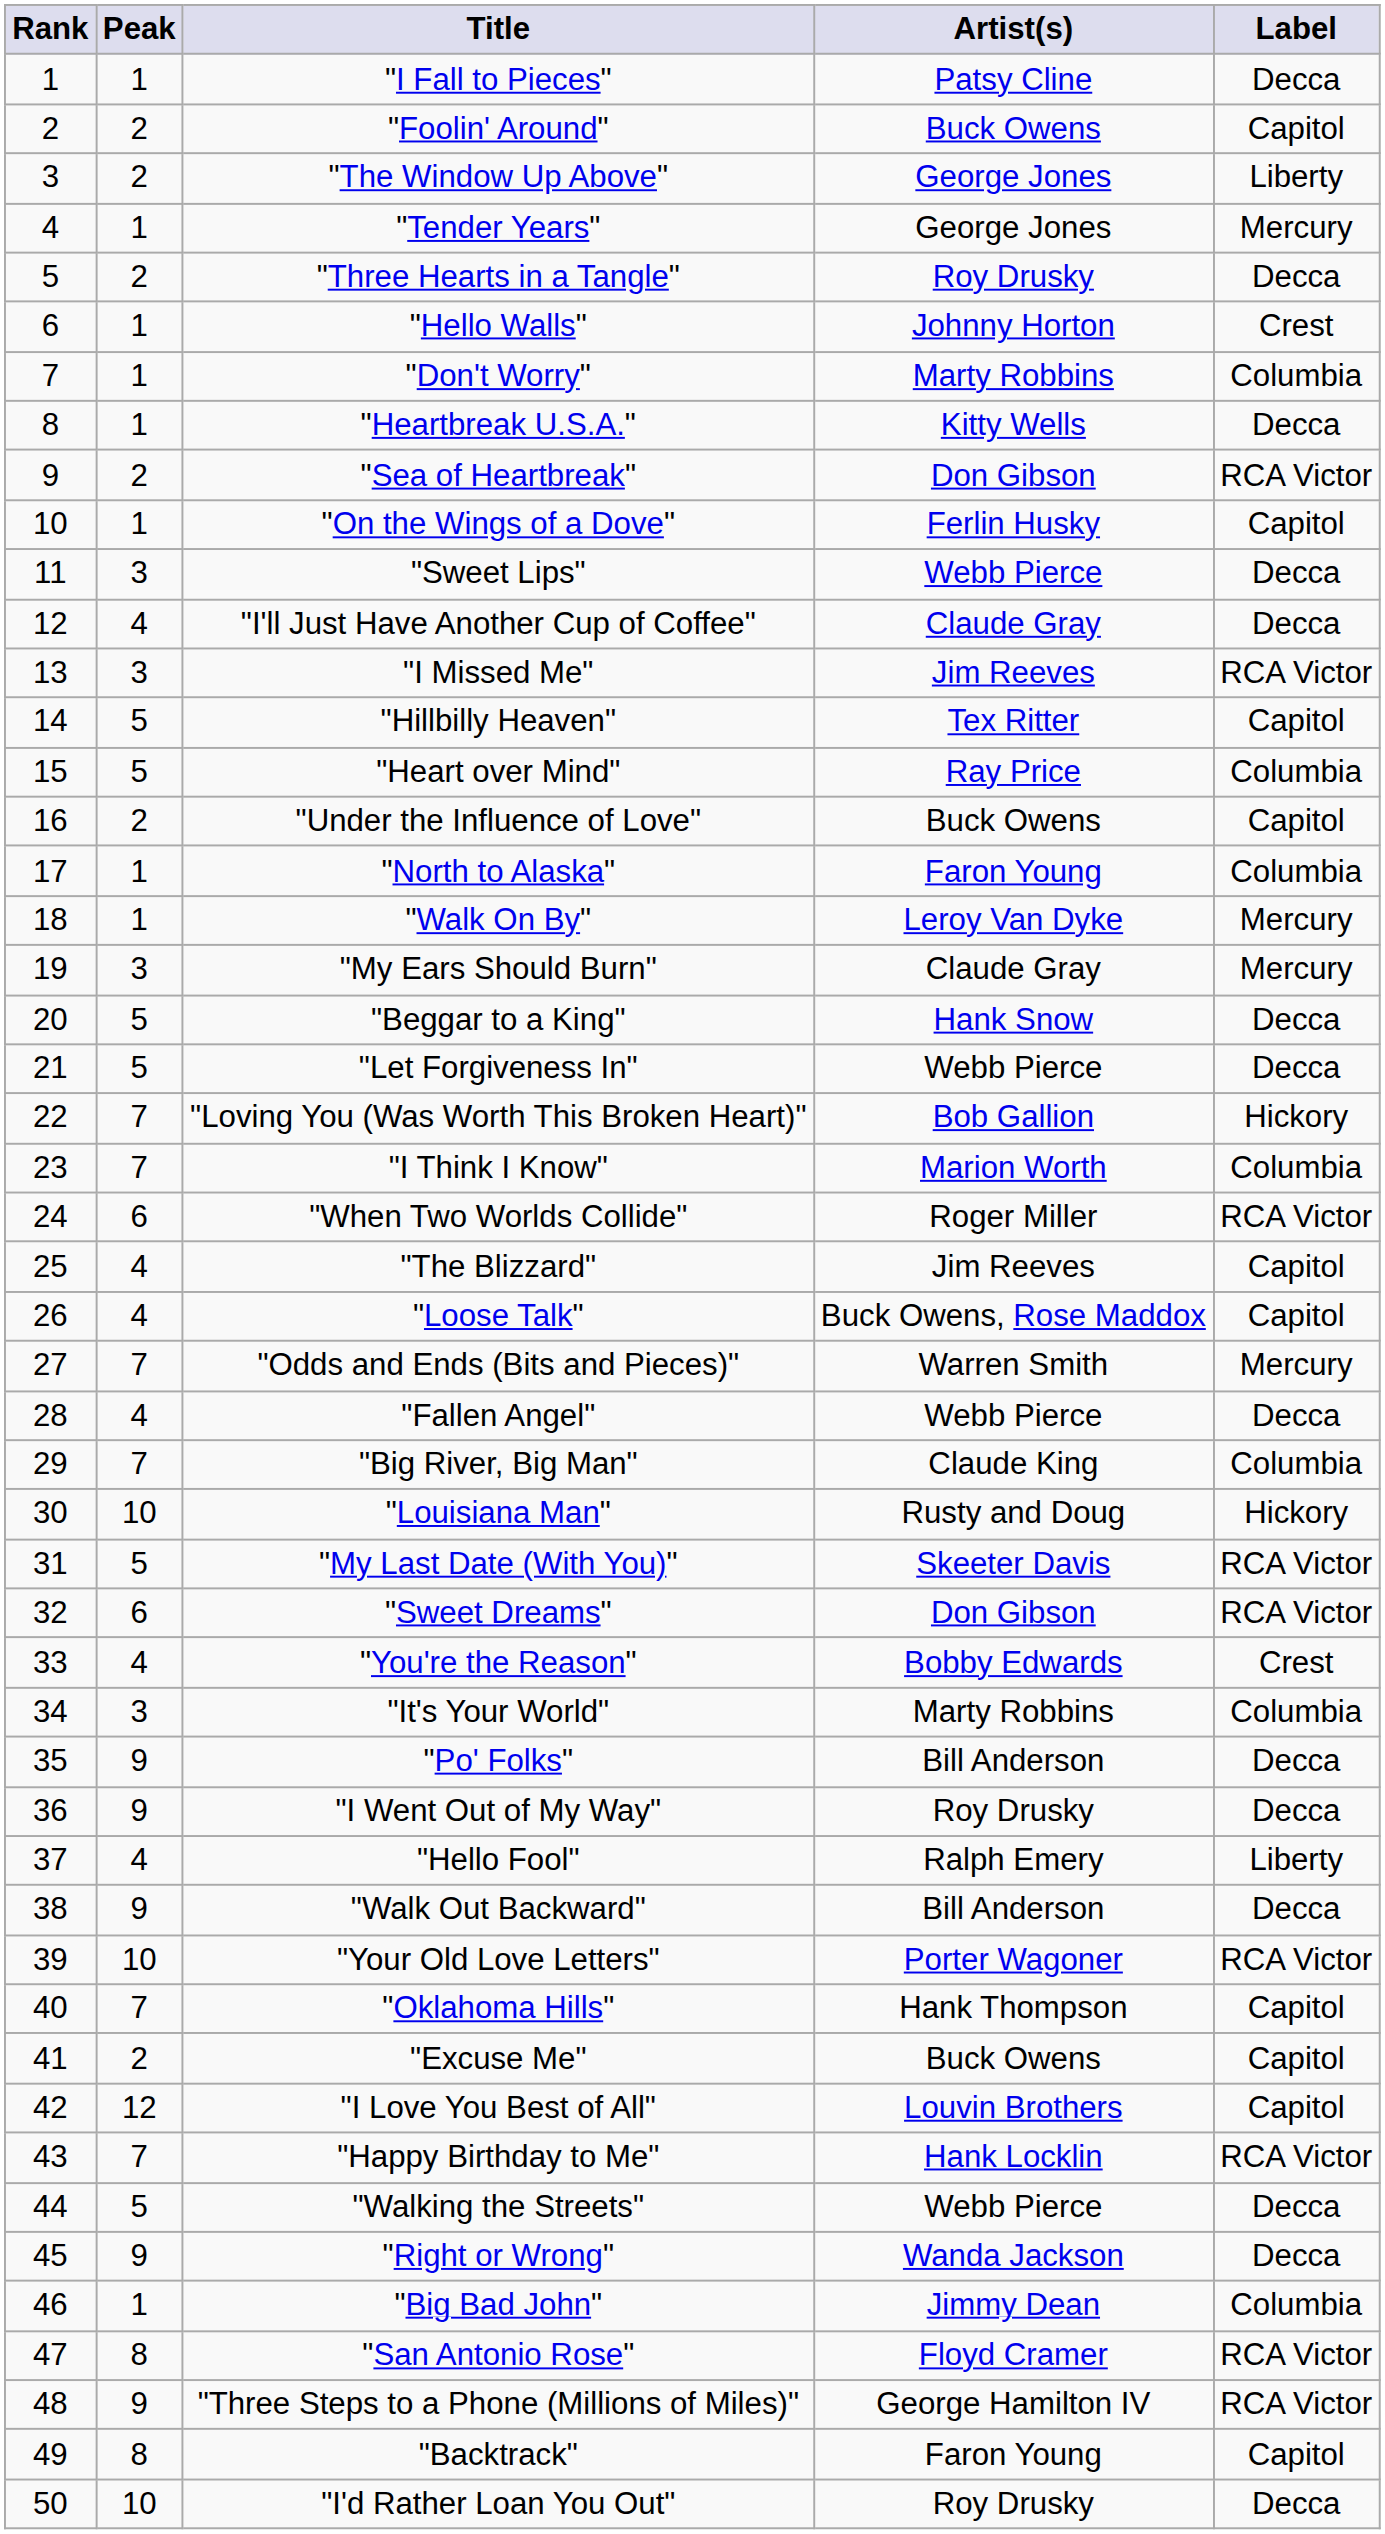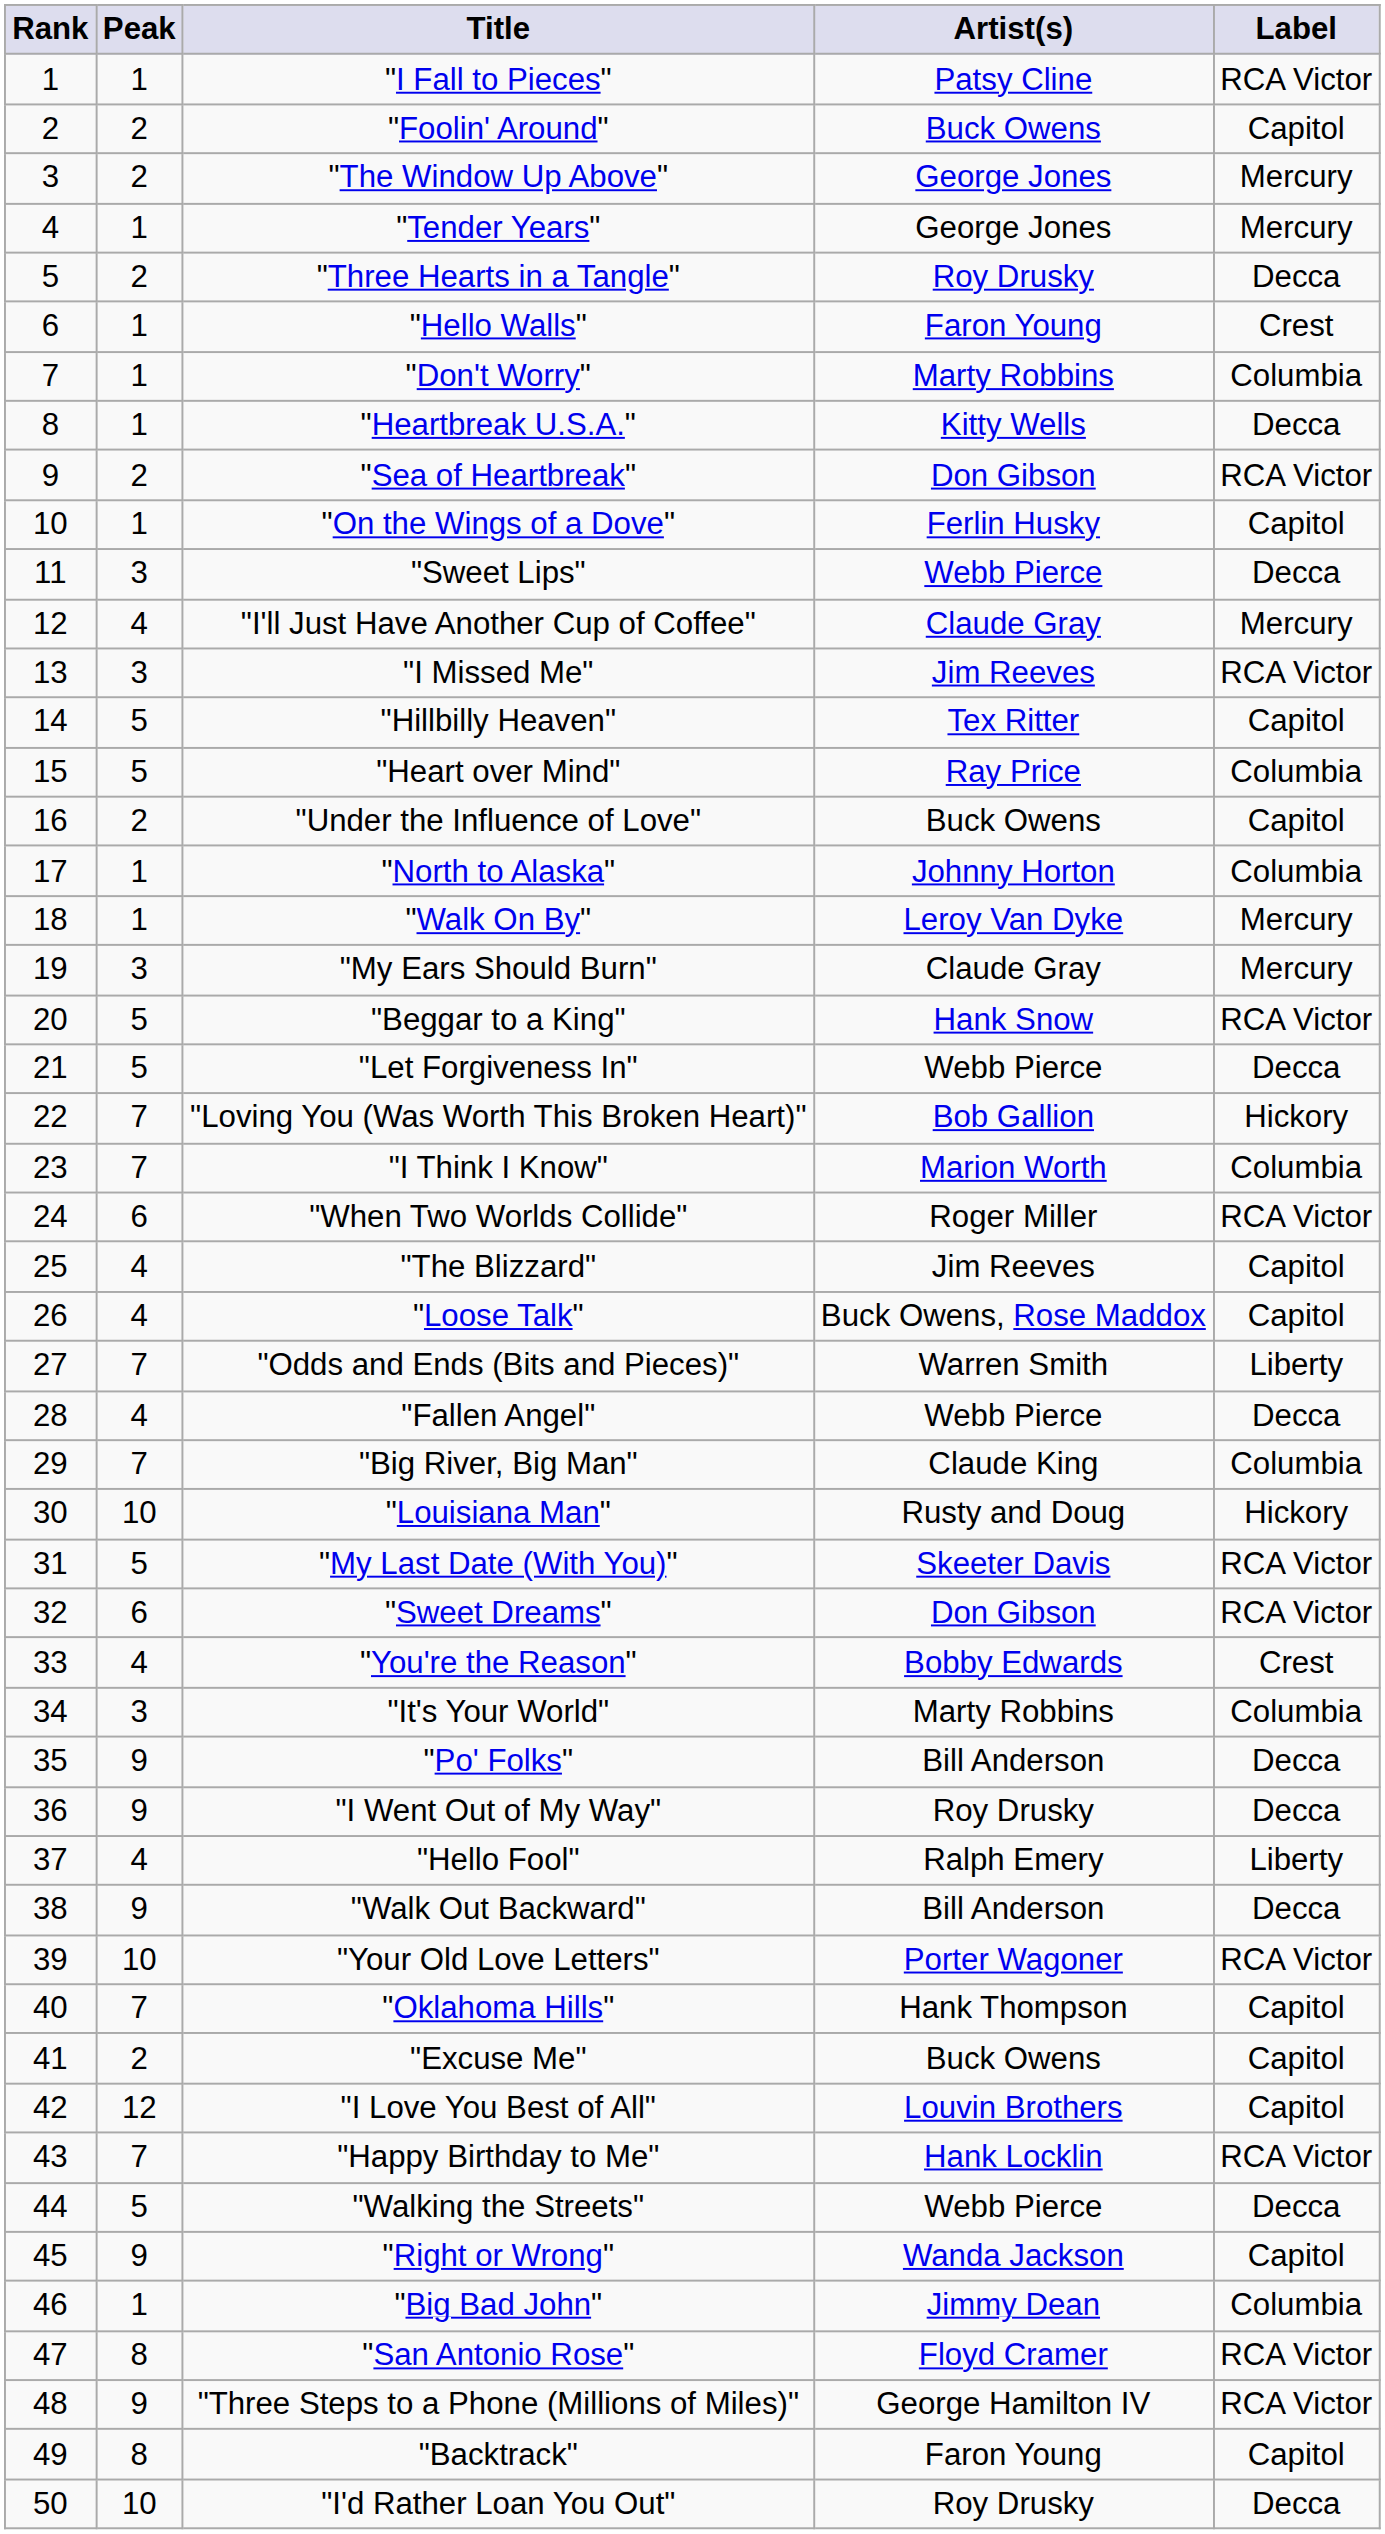"I Fall to Pieces" | Label: Decca -> RCA Victor
"The Window Up Above" | Label: Liberty -> Mercury
"Hello Walls" | Artist(s): Johnny Horton -> Faron Young
"I'll Just Have Another Cup of Coffee" | Label: Decca -> Mercury
"North to Alaska" | Artist(s): Faron Young -> Johnny Horton
"Beggar to a King" | Label: Decca -> RCA Victor
"Odds and Ends (Bits and Pieces)" | Label: Mercury -> Liberty
"Right or Wrong" | Label: Decca -> Capitol
